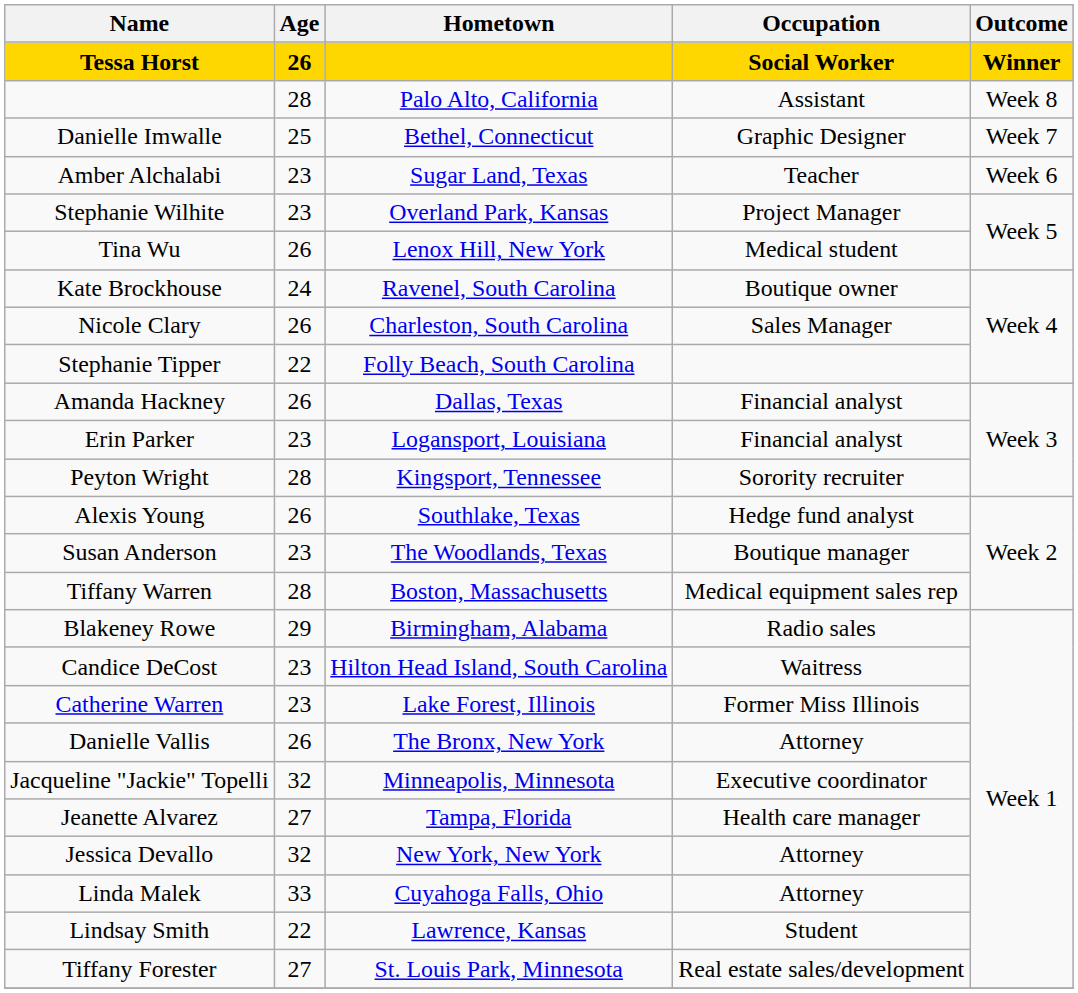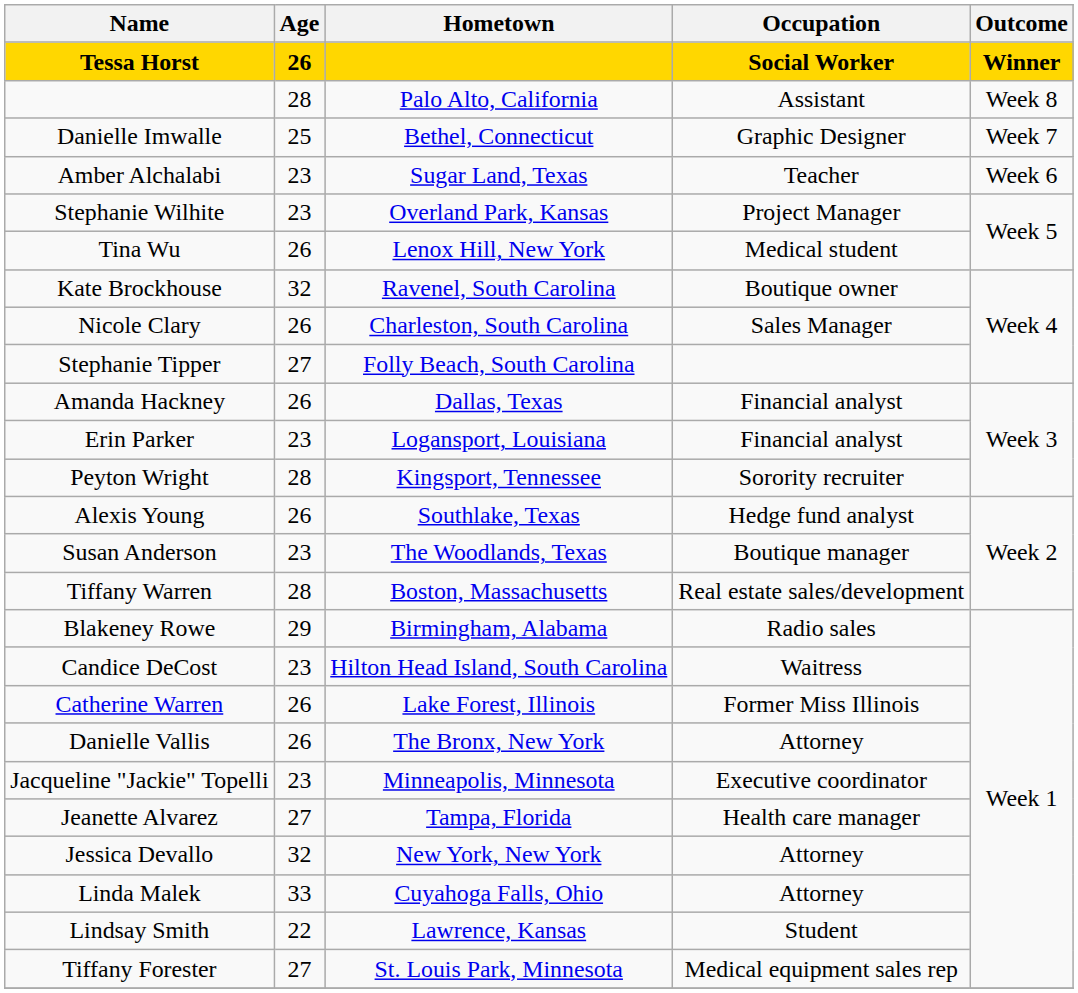Kate Brockhouse | Age: 24 -> 32
Stephanie Tipper | Age: 22 -> 27
Tiffany Warren | Occupation: Medical equipment sales rep -> Real estate sales/development
Catherine Warren | Age: 23 -> 26
Jacqueline "Jackie" Topelli | Age: 32 -> 23
Tiffany Forester | Occupation: Real estate sales/development -> Medical equipment sales rep
